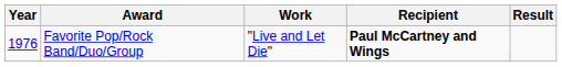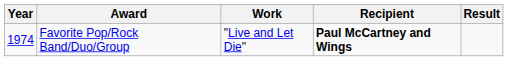Favorite Pop/Rock Band/Duo/Group | Year: 1976 -> 1974
